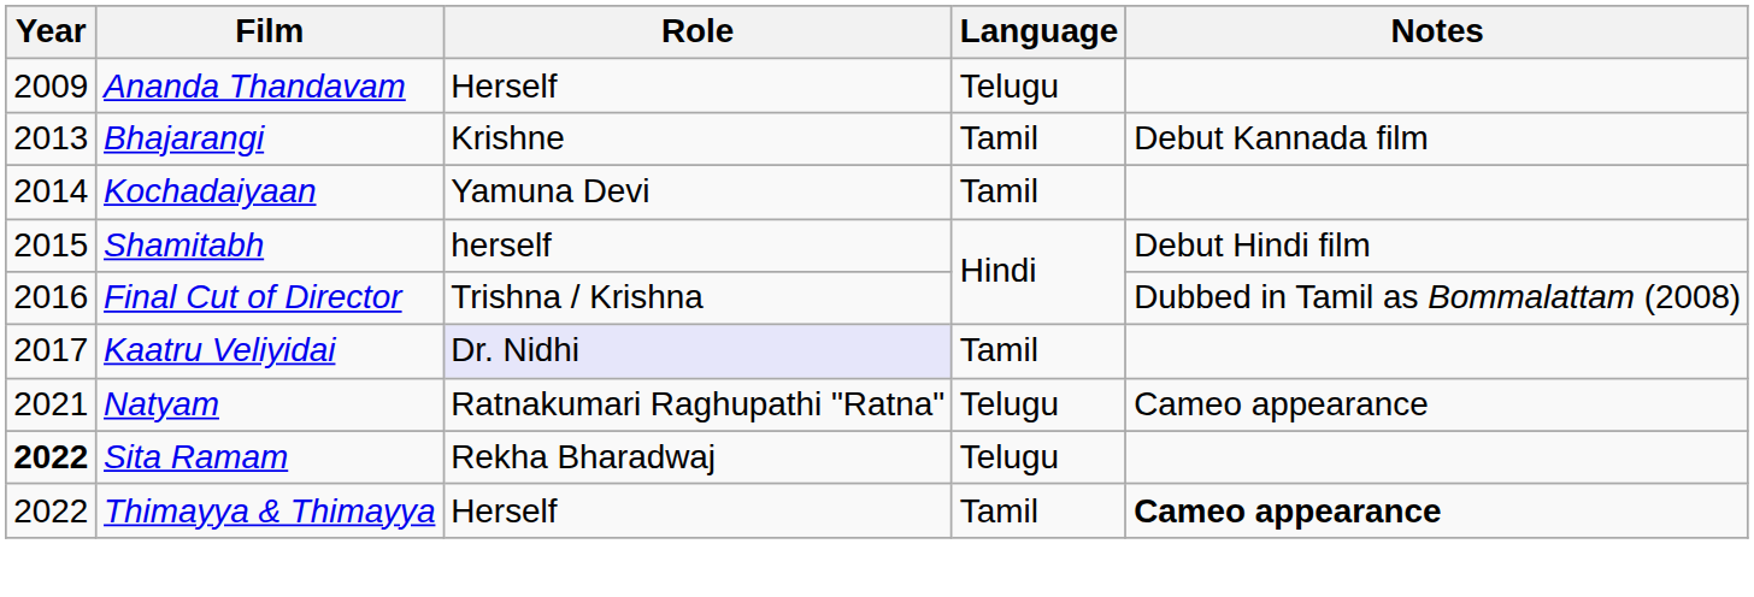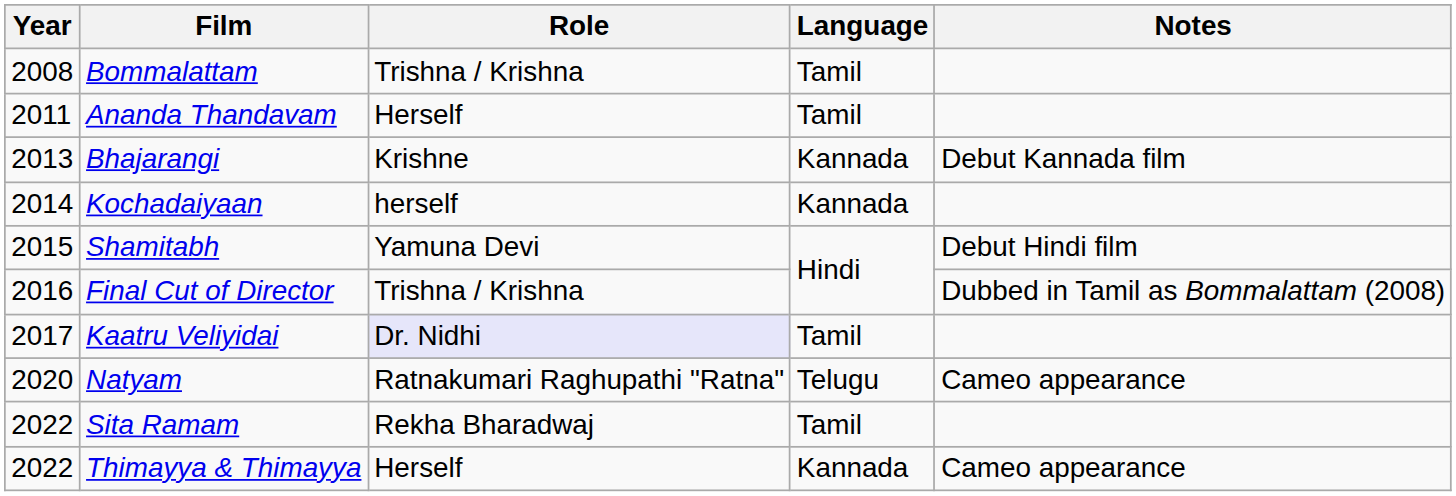+ row: 2008 | Bommalattam | Trishna / Krishna | Tamil
Ananda Thandavam | Year: 2009 -> 2011
Ananda Thandavam | Language: Telugu -> Tamil
Bhajarangi | Language: Tamil -> Kannada
Kochadaiyaan | Role: Yamuna Devi -> herself
Kochadaiyaan | Language: Tamil -> Kannada
Shamitabh | Role: herself -> Yamuna Devi
Natyam | Year: 2021 -> 2020
Sita Ramam | Year: bold -> normal
Sita Ramam | Language: Telugu -> Tamil
Thimayya & Thimayya | Language: Tamil -> Kannada
Thimayya & Thimayya | Notes: bold -> normal
